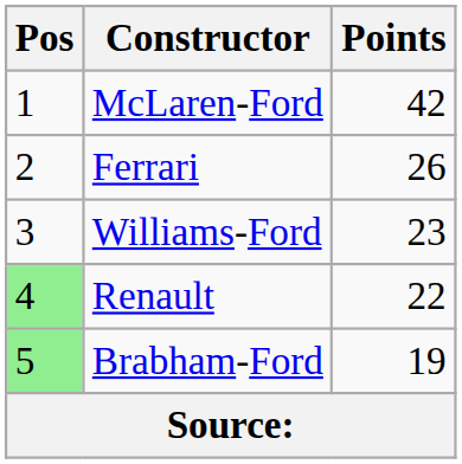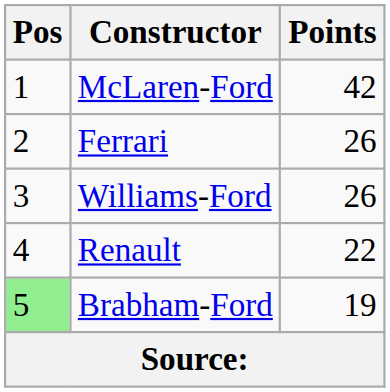Williams-Ford | Points: 23 -> 26
Renault | Pos: lightgreen background -> no background
